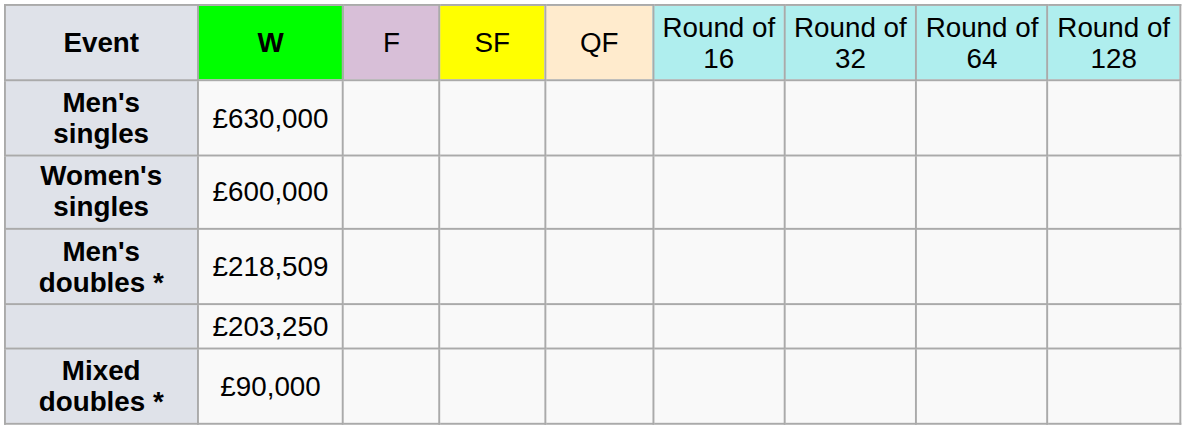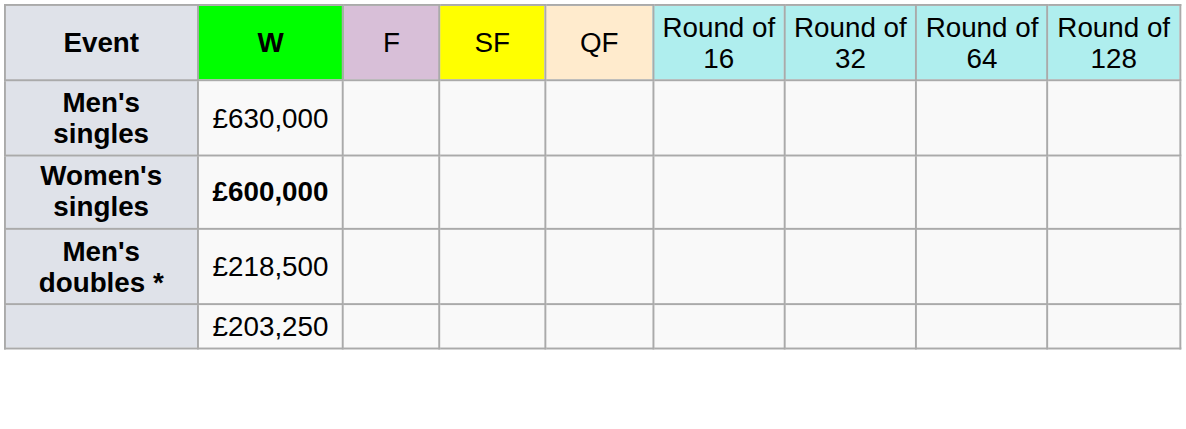Women's singles | column 2: normal -> bold
Men's doubles * | column 2: £218,509 -> £218,500
- row: Mixed doubles * | £90,000
